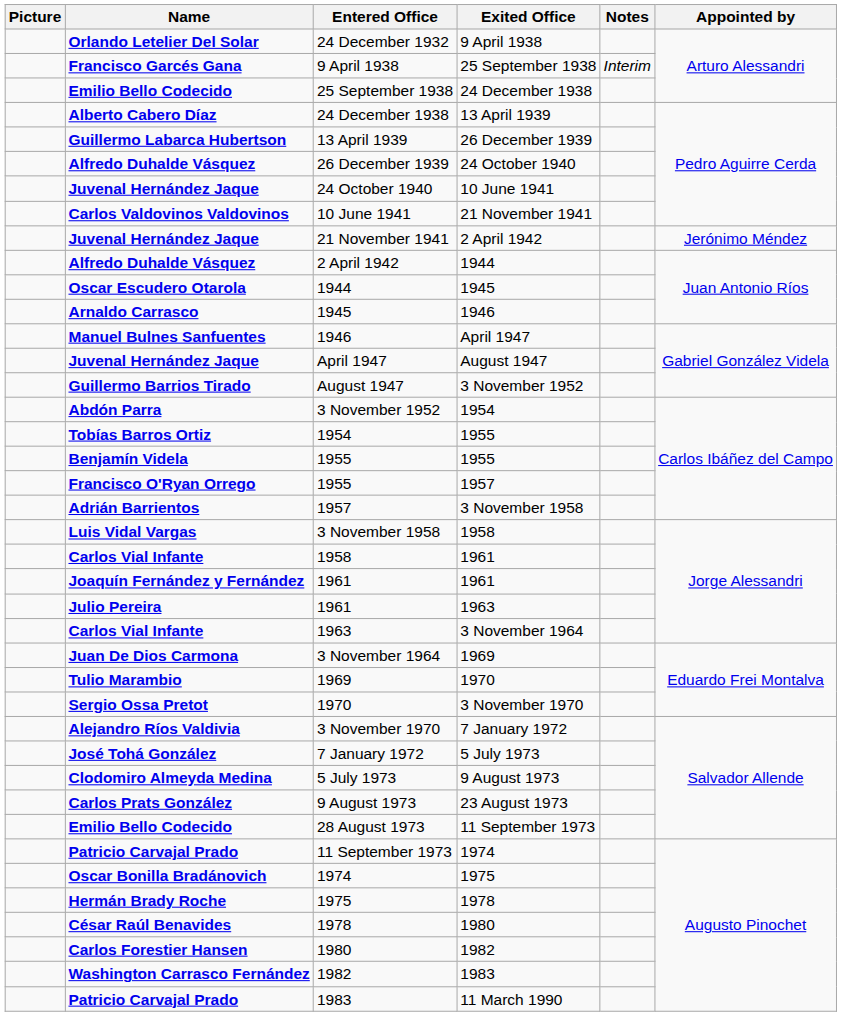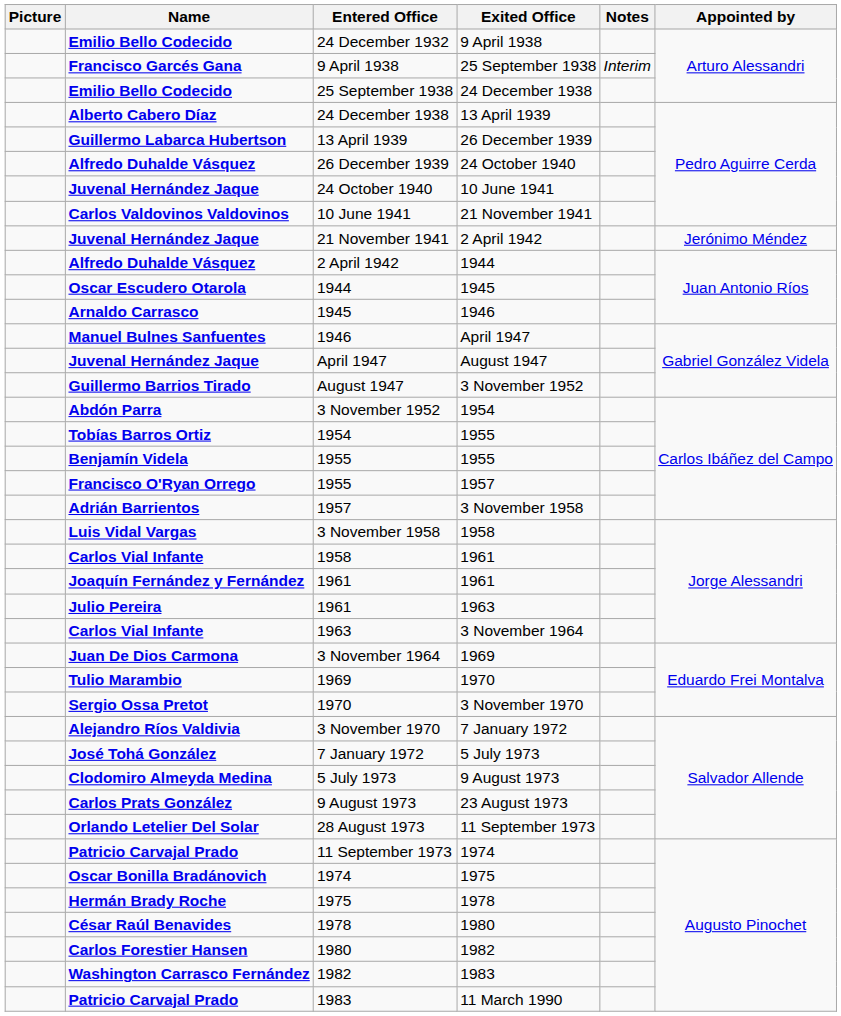24 December 1932 | Name: Orlando Letelier Del Solar -> Emilio Bello Codecido
28 August 1973 | Name: Emilio Bello Codecido -> Orlando Letelier Del Solar
